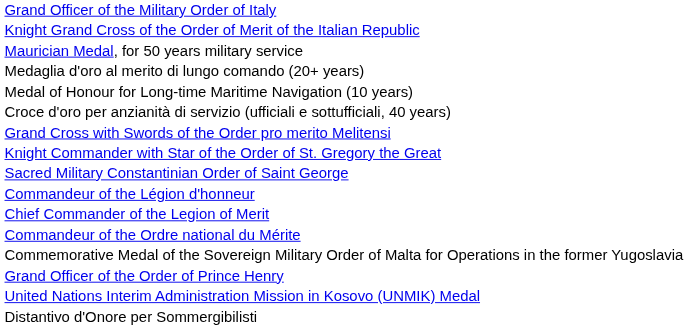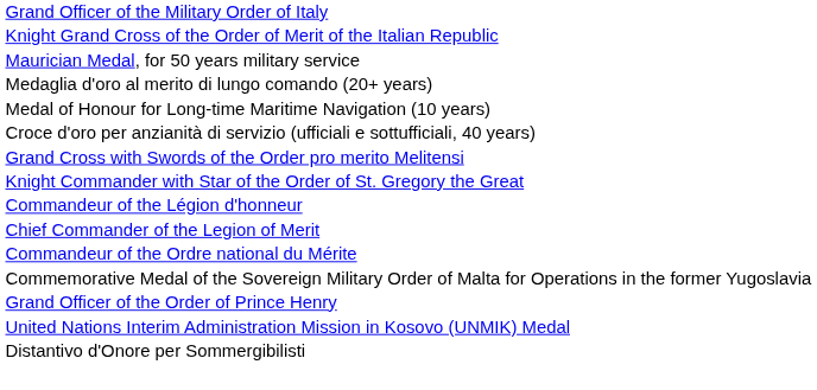- row: Sacred Military Constantinian Order of Saint George
